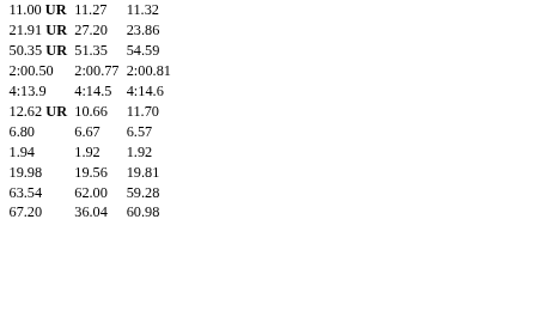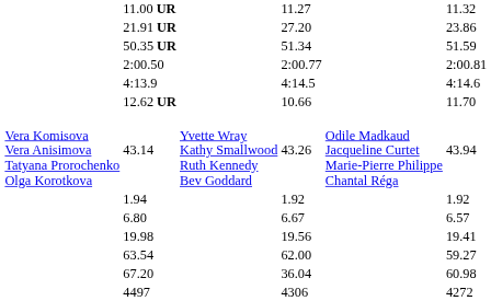50.35 UR | column 5: 51.35 -> 51.34
50.35 UR | column 7: 54.59 -> 51.59
+ row: Vera Komisova Vera Anisimova Tatyana Prorochenko Olga Korotkova | 43.14 | Yvette Wray Kathy Smallwood Ruth Kennedy Bev Goddard | 43.26 | Odile Madkaud Jacqueline Curtet Marie-Pierre Philippe Chantal Réga | 43.94
rows swapped: 1.94 <-> 6.80
19.98 | column 7: 19.81 -> 19.41
63.54 | column 7: 59.28 -> 59.27
+ row: 4497 | 4306 | 4272
